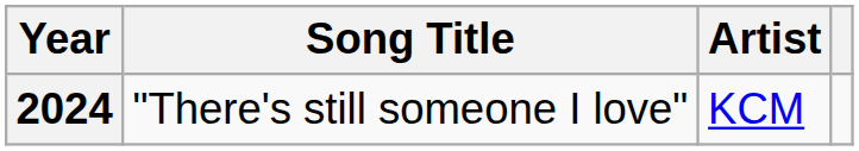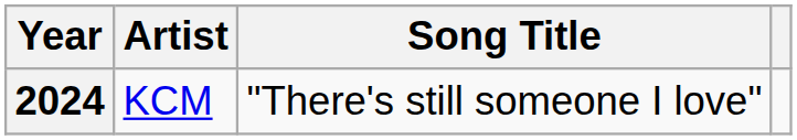columns swapped: Song Title <-> Artist
